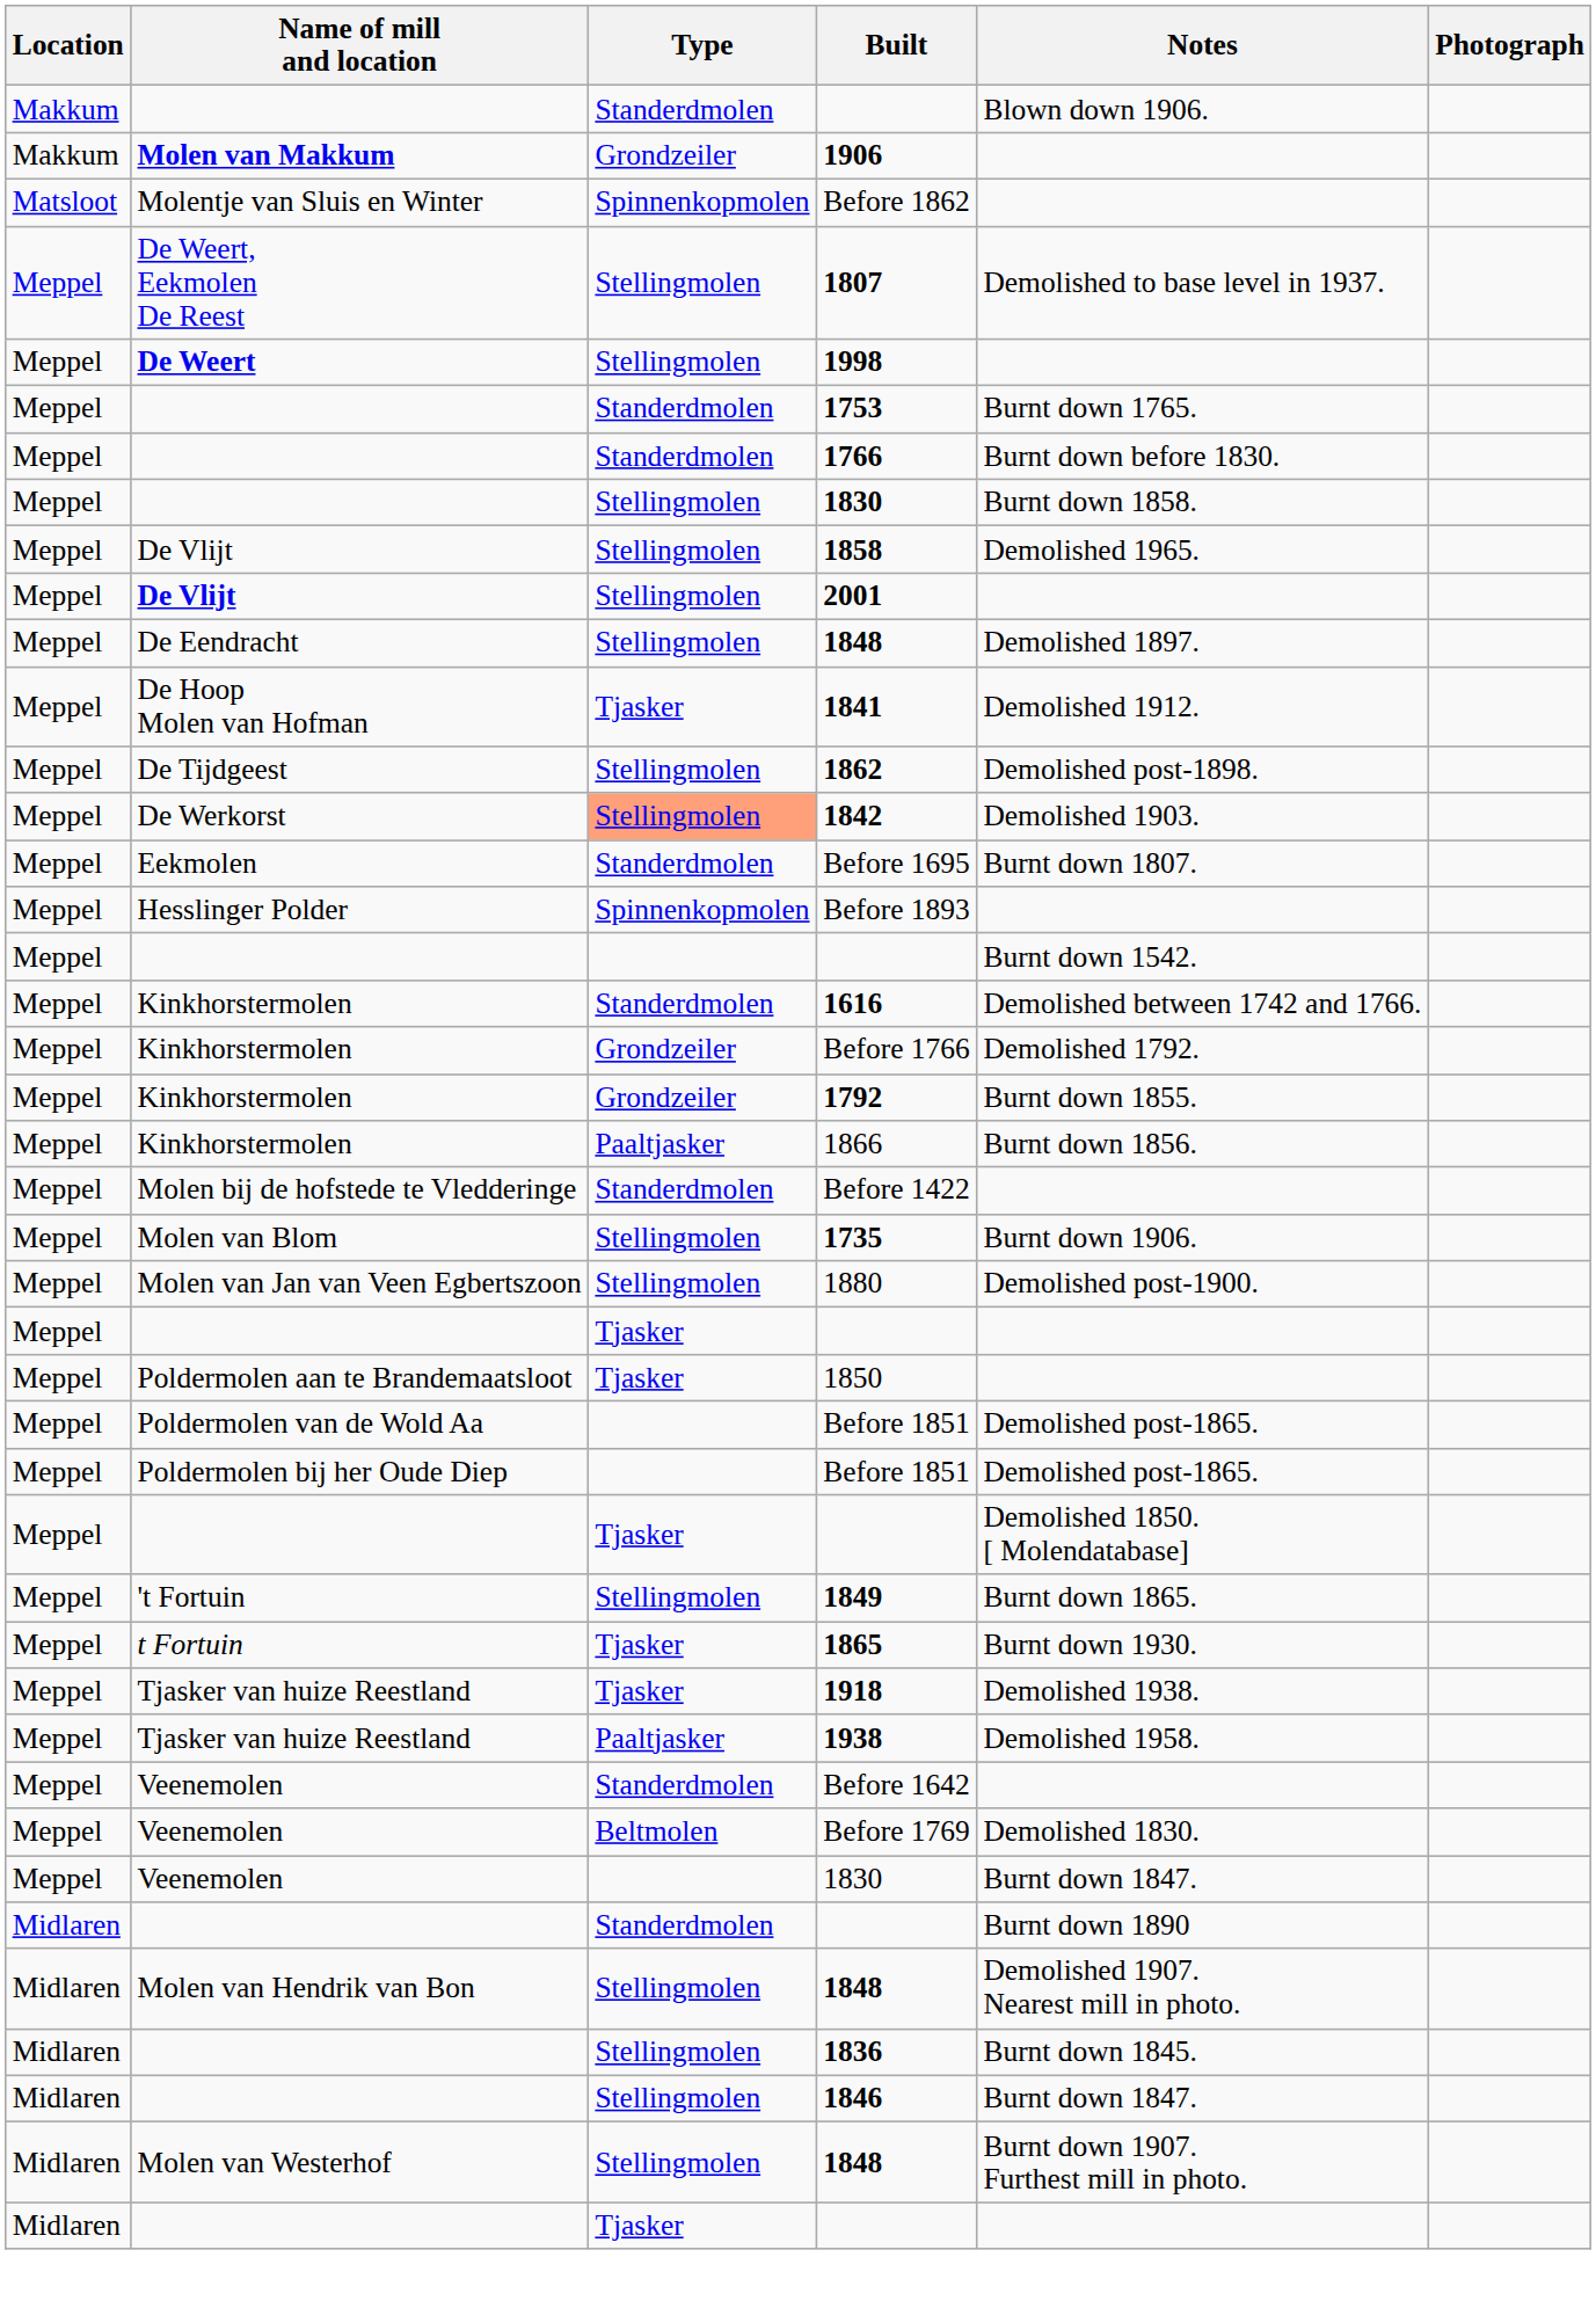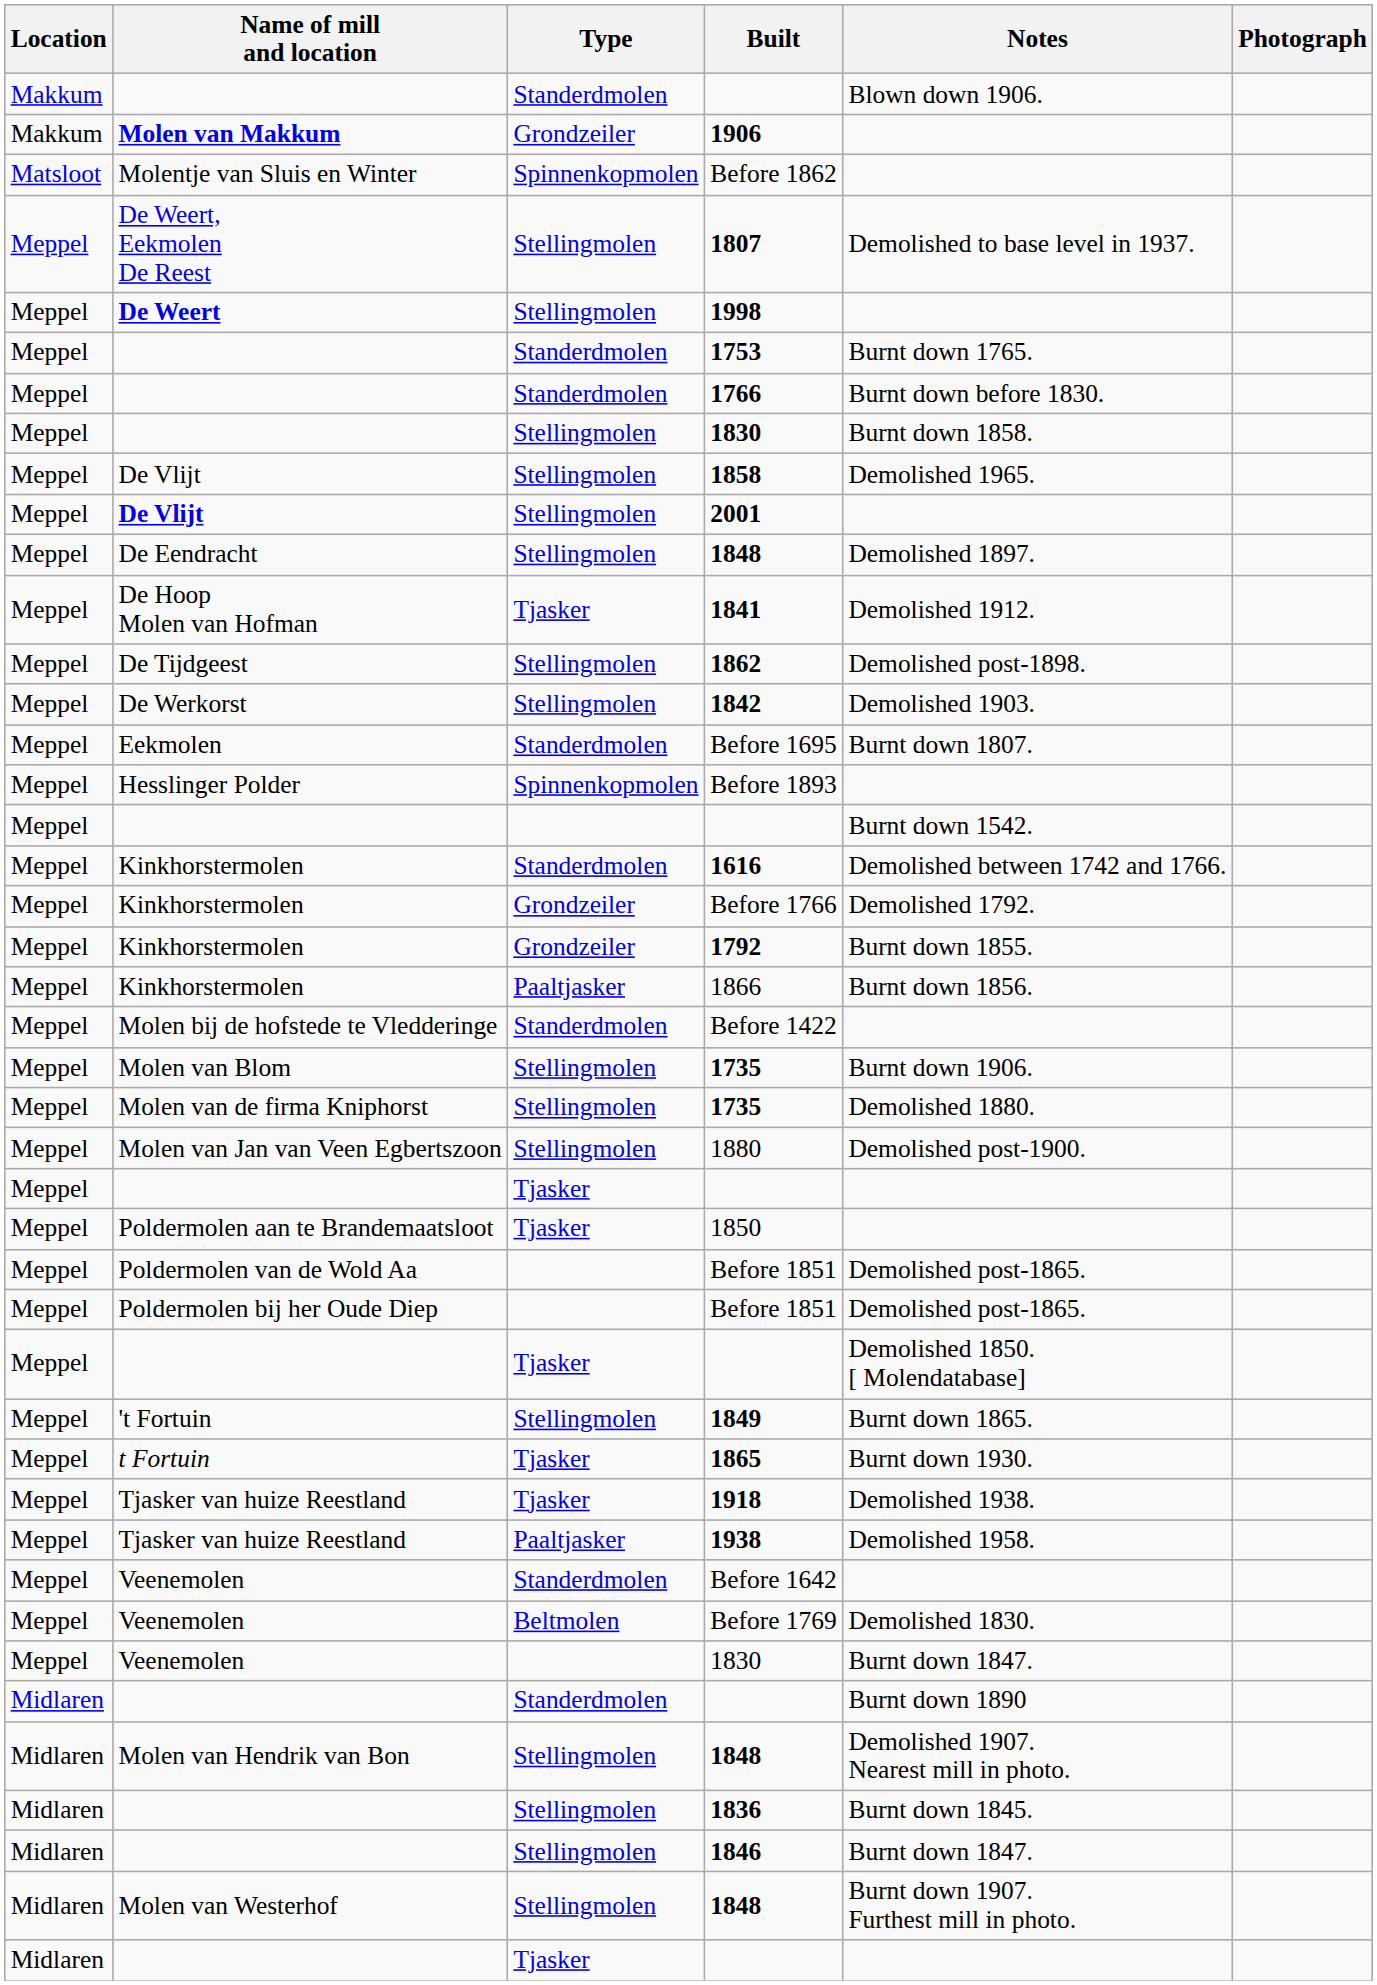1842 | Type: lightsalmon background -> no background
+ row: Meppel | Molen van de firma Kniphorst | Stellingmolen | 1735 | Demolished 1880.
